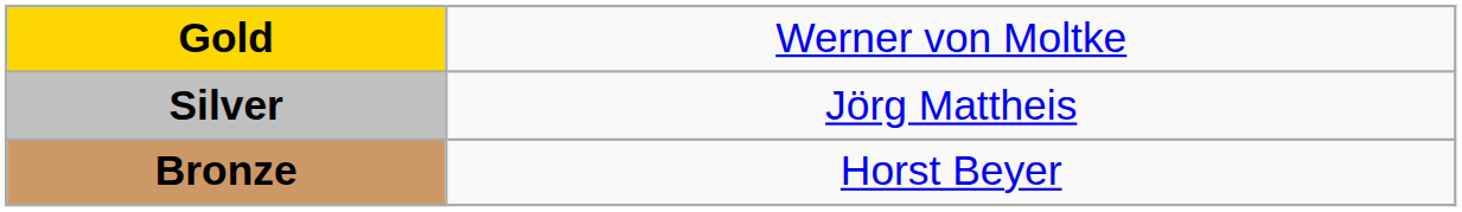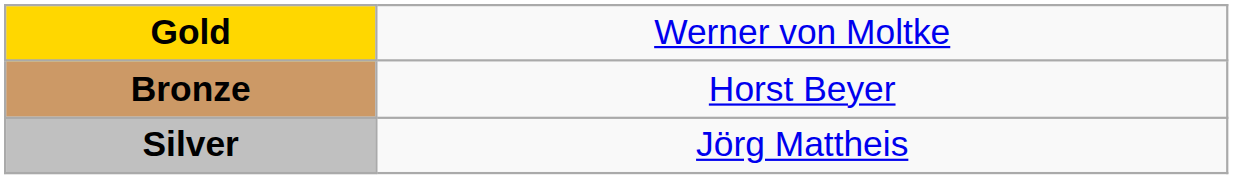rows swapped: Silver <-> Bronze
